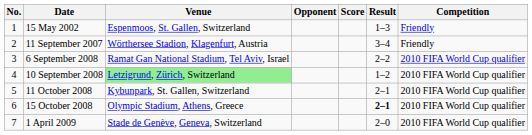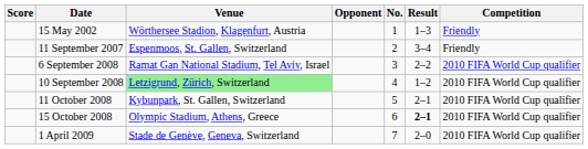columns swapped: No. <-> Score
15 May 2002 | Venue: Espenmoos, St. Gallen, Switzerland -> Wörthersee Stadion, Klagenfurt, Austria
11 September 2007 | Venue: Wörthersee Stadion, Klagenfurt, Austria -> Espenmoos, St. Gallen, Switzerland
